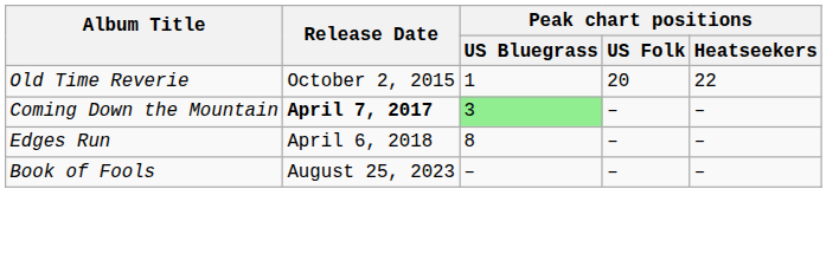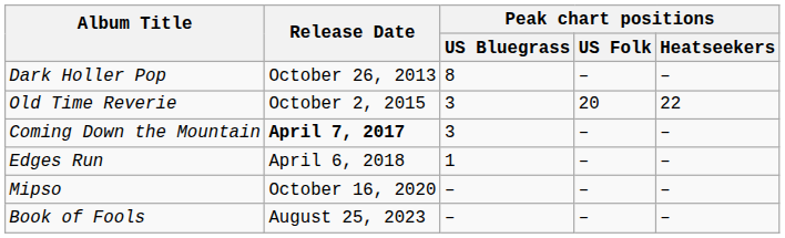+ row: Dark Holler Pop | October 26, 2013 | 8 | – | –
Old Time Reverie | Peak chart positions / US Bluegrass: 1 -> 3
Coming Down the Mountain | Peak chart positions / US Bluegrass: lightgreen background -> no background
Edges Run | Peak chart positions / US Bluegrass: 8 -> 1
+ row: Mipso | October 16, 2020 | – | – | –
